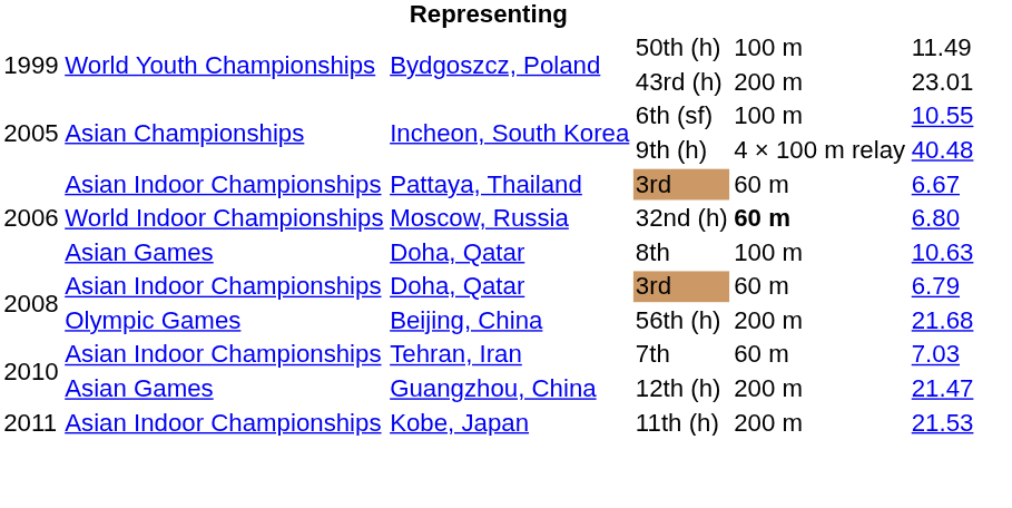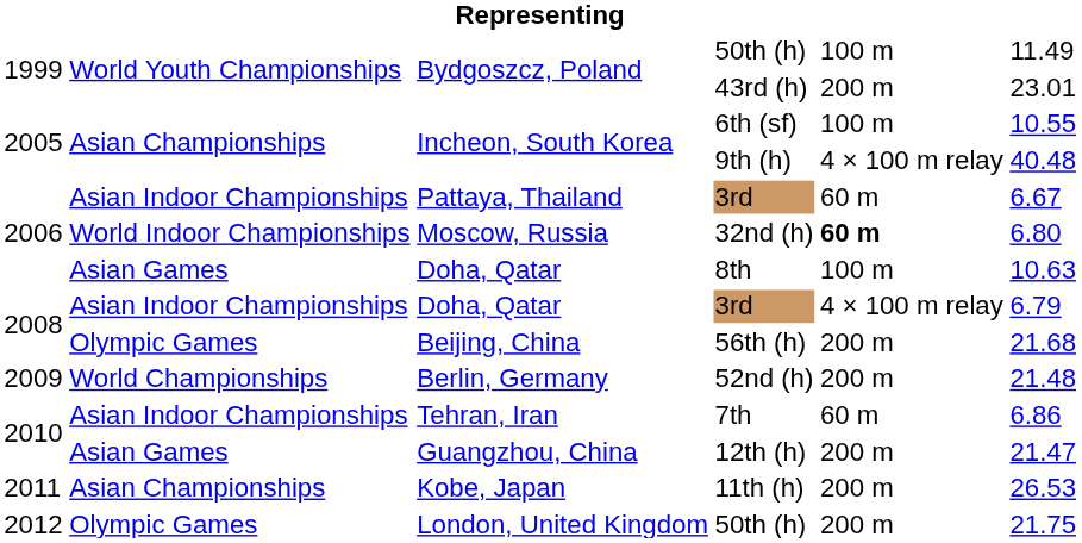Doha, Qatar / 3rd | column 5: 60 m -> 4 × 100 m relay
+ row: 2009 | World Championships | Berlin, Germany | 52nd (h) | 200 m | 21.48
7th | column 6: 7.03 -> 6.86
11th (h) | column 2: Asian Indoor Championships -> Asian Championships
11th (h) | column 6: 21.53 -> 26.53
+ row: 2012 | Olympic Games | London, United Kingdom | 50th (h) | 200 m | 21.75
